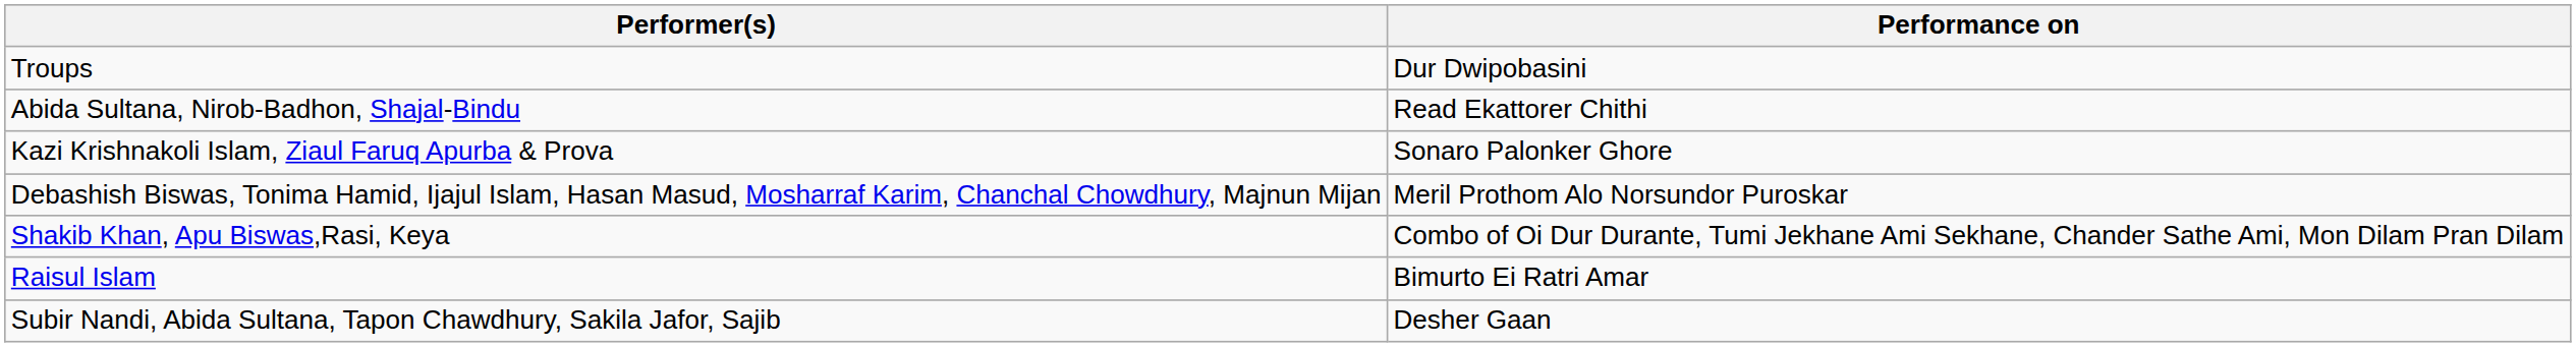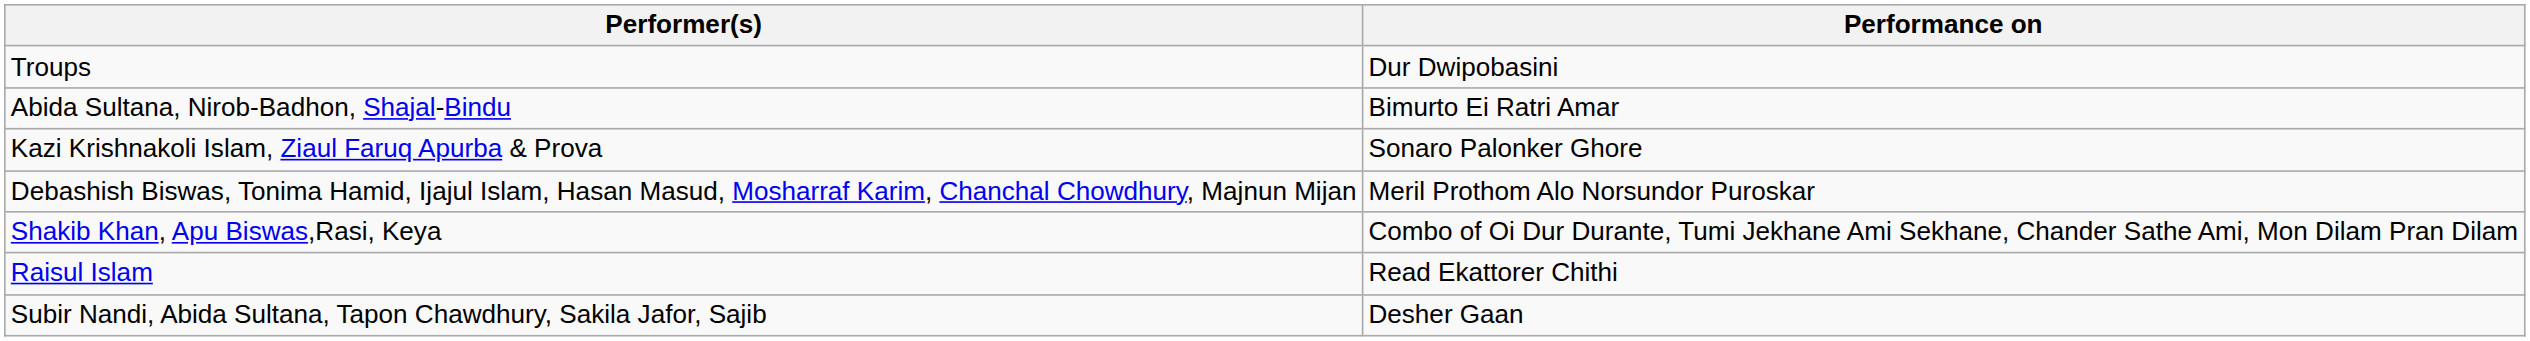Abida Sultana, Nirob-Badhon, Shajal-Bindu | Performance on: Read Ekattorer Chithi -> Bimurto Ei Ratri Amar
Raisul Islam | Performance on: Bimurto Ei Ratri Amar -> Read Ekattorer Chithi
